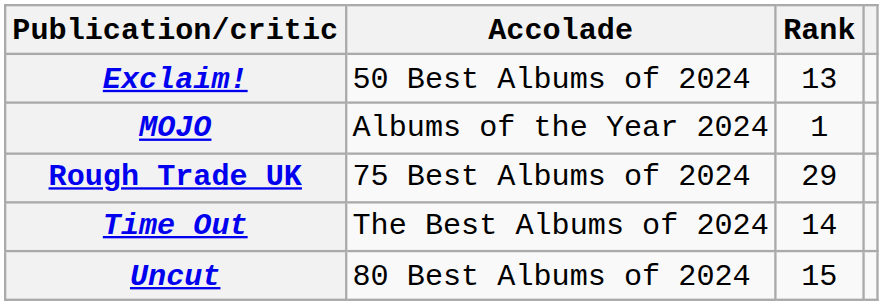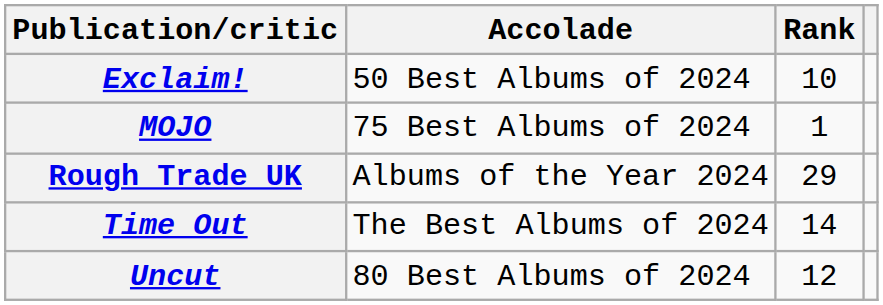Exclaim! | Rank: 13 -> 10
MOJO | Accolade: Albums of the Year 2024 -> 75 Best Albums of 2024
Rough Trade UK | Accolade: 75 Best Albums of 2024 -> Albums of the Year 2024
Uncut | Rank: 15 -> 12
